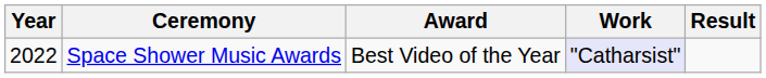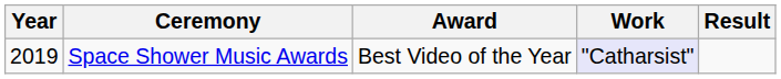Space Shower Music Awards | Year: 2022 -> 2019
